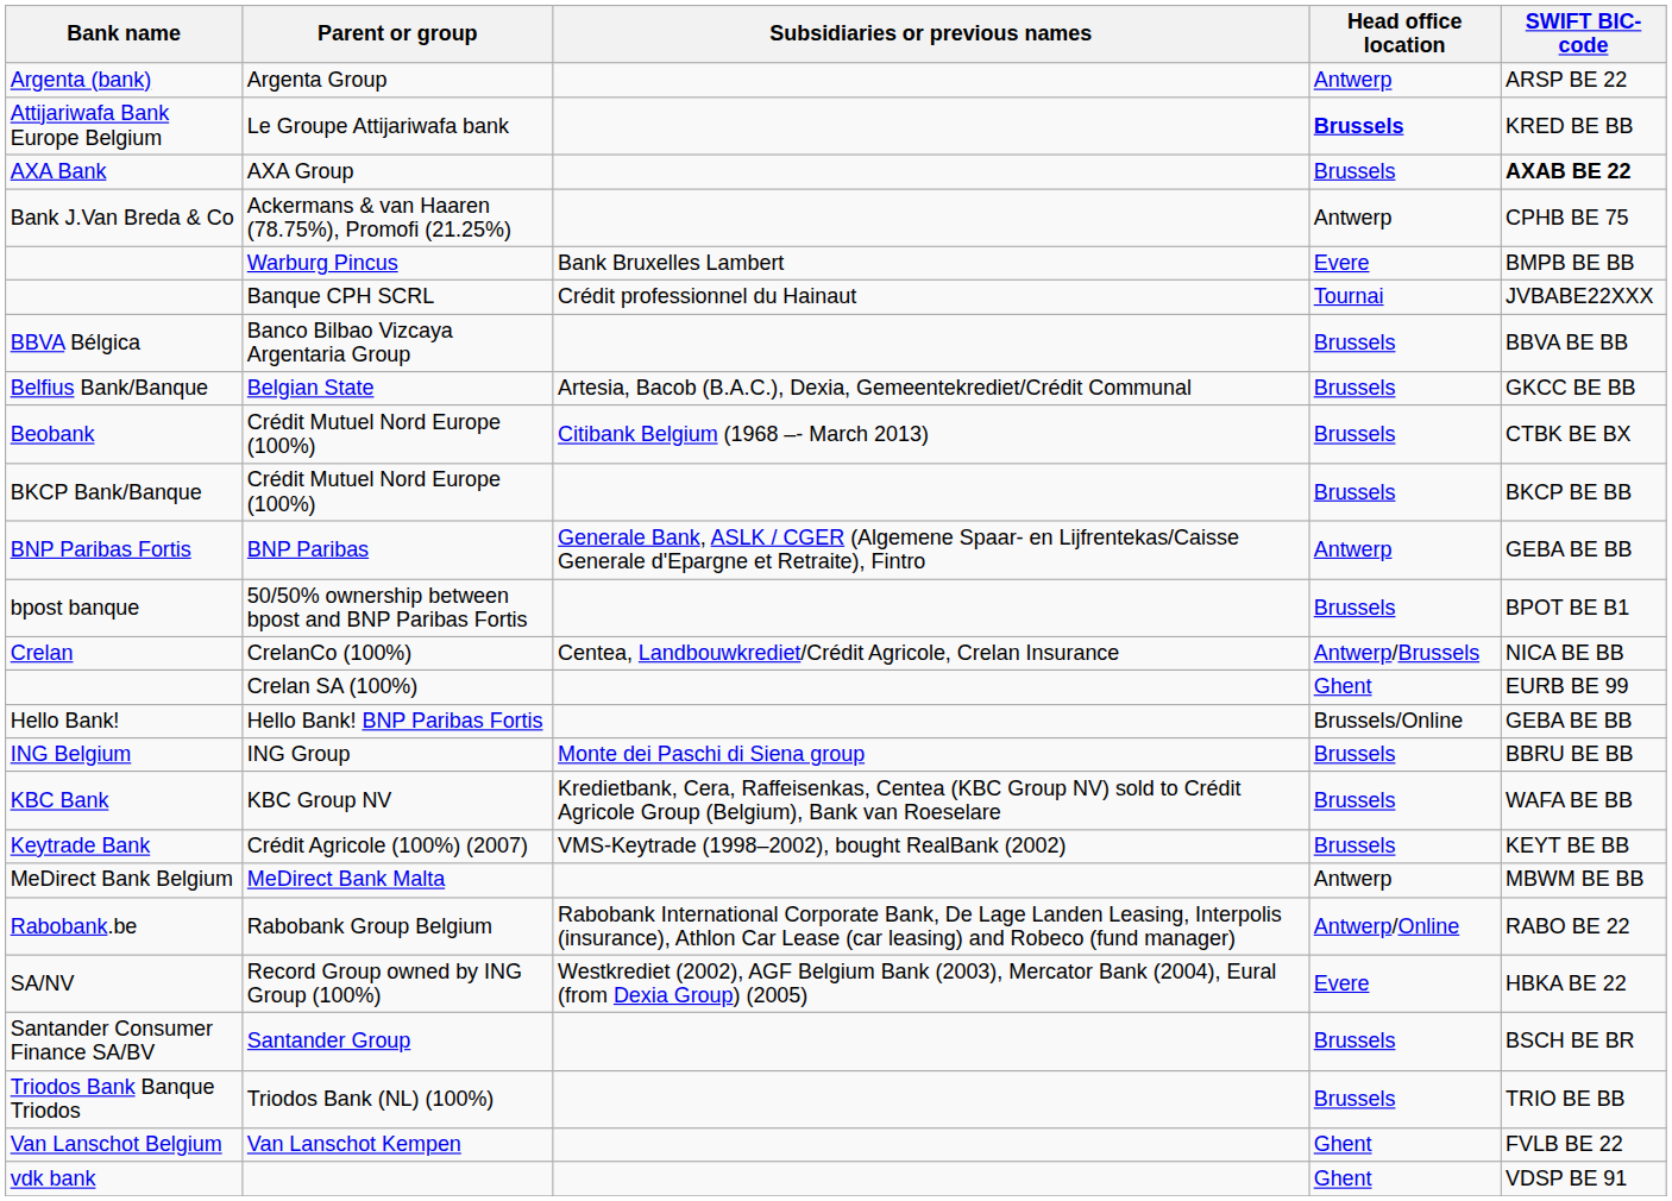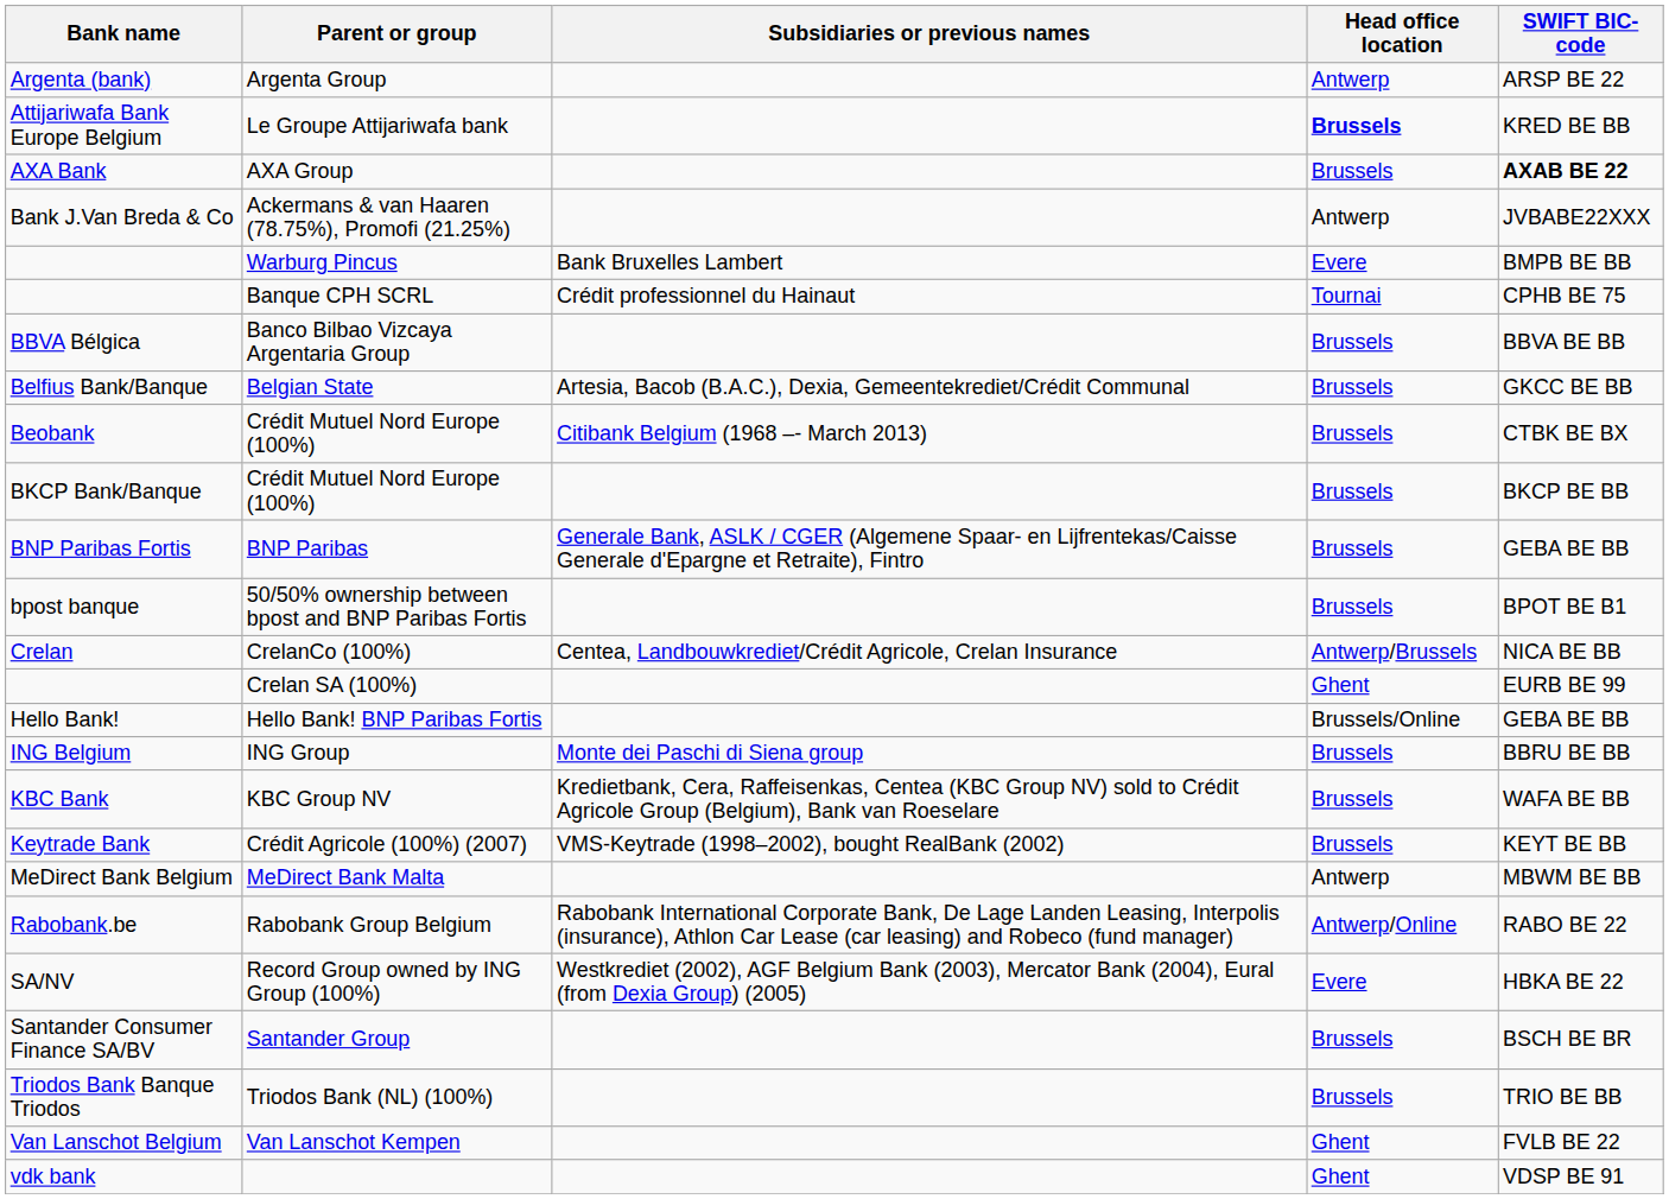Ackermans & van Haaren (78.75%), Promofi (21.25%) | SWIFT BIC-code: CPHB BE 75 -> JVBABE22XXX
Banque CPH SCRL | SWIFT BIC-code: JVBABE22XXX -> CPHB BE 75
BNP Paribas | Head office location: Antwerp -> Brussels
